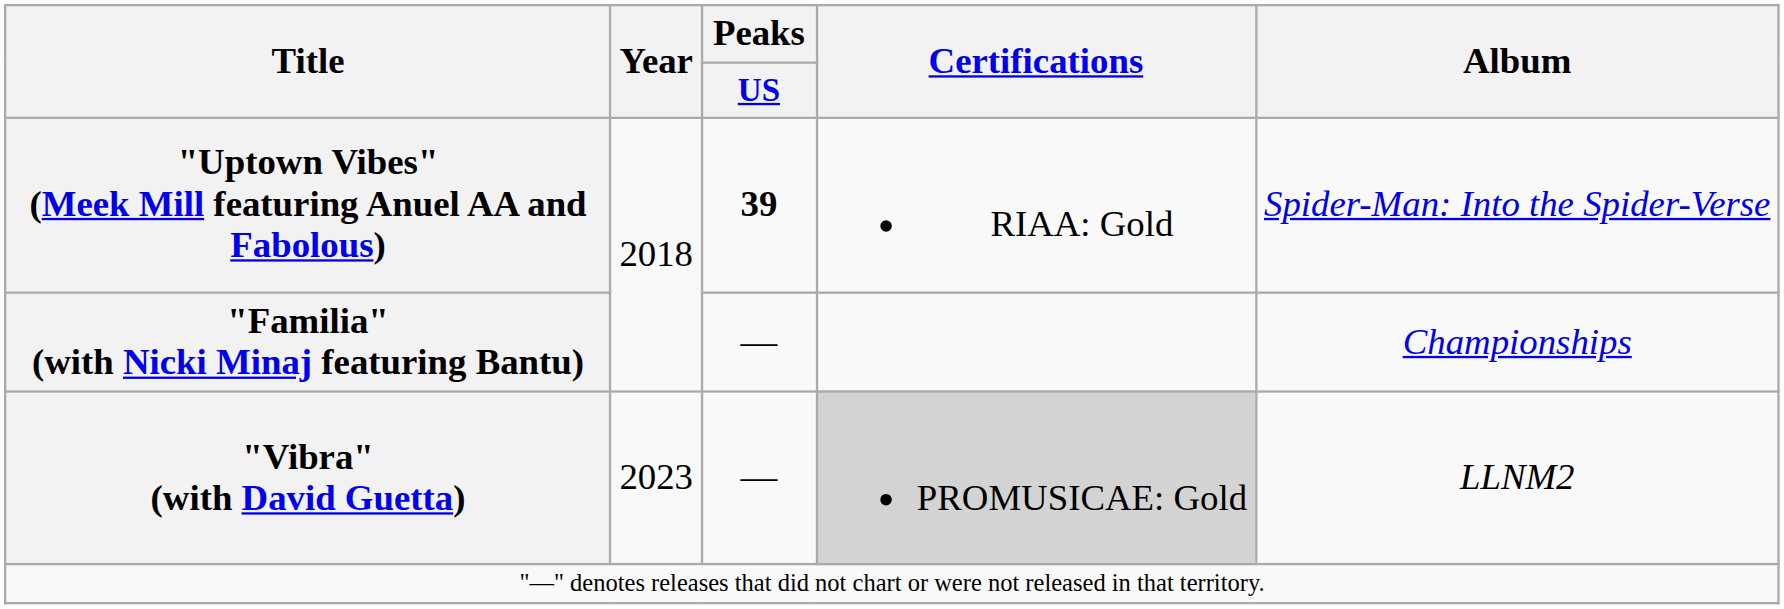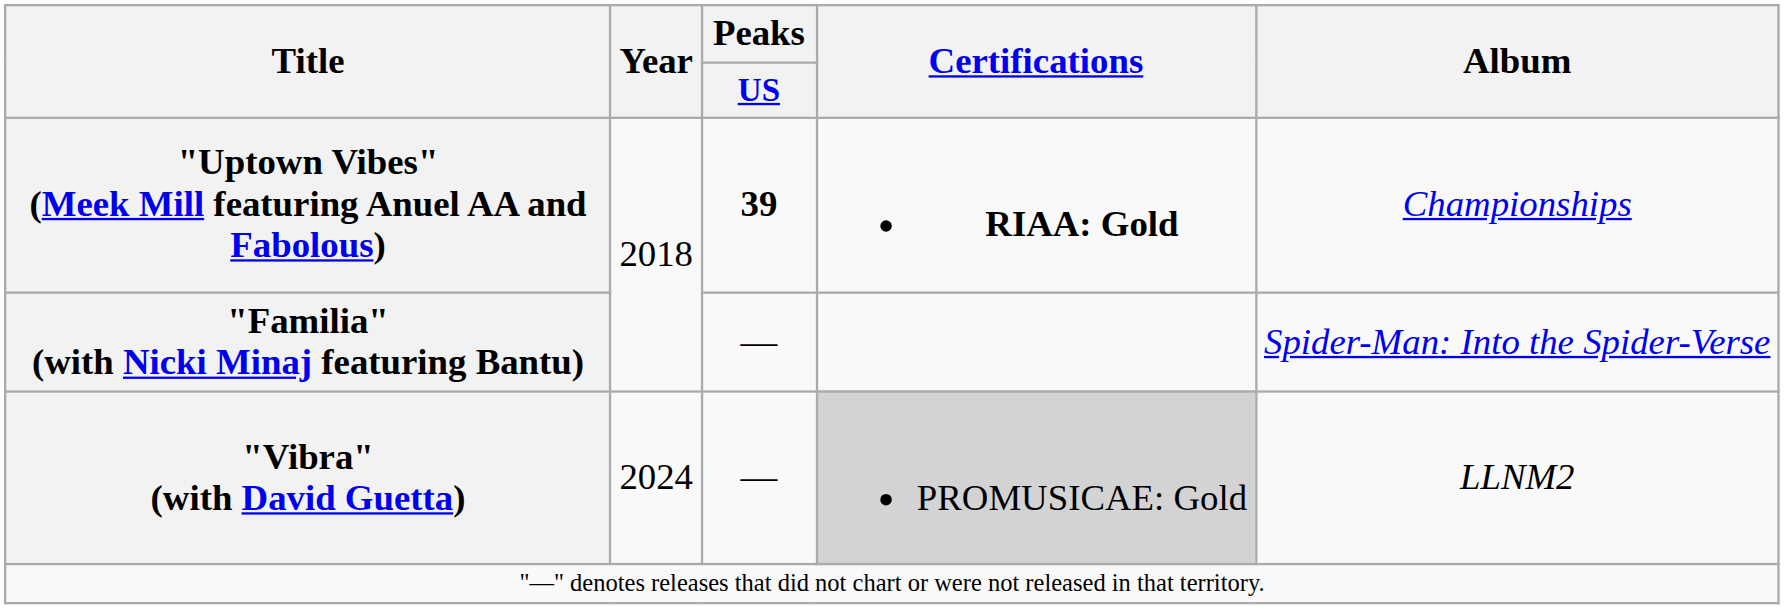"Uptown Vibes" (Meek Mill featuring Anuel AA and Fabolous) | Certifications: normal -> bold
"Uptown Vibes" (Meek Mill featuring Anuel AA and Fabolous) | Album: Spider-Man: Into the Spider-Verse -> Championships
"Familia" (with Nicki Minaj featuring Bantu) | Album: Championships -> Spider-Man: Into the Spider-Verse
"Vibra" (with David Guetta) | Year: 2023 -> 2024
